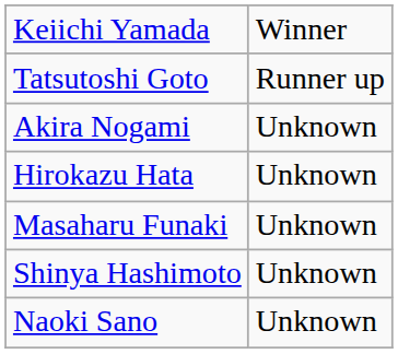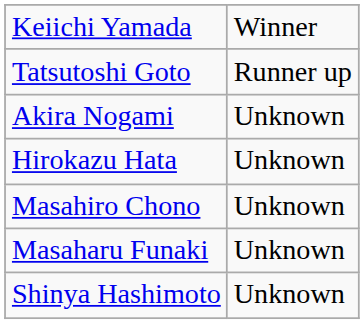+ row: Masahiro Chono | Unknown
- row: Naoki Sano | Unknown
